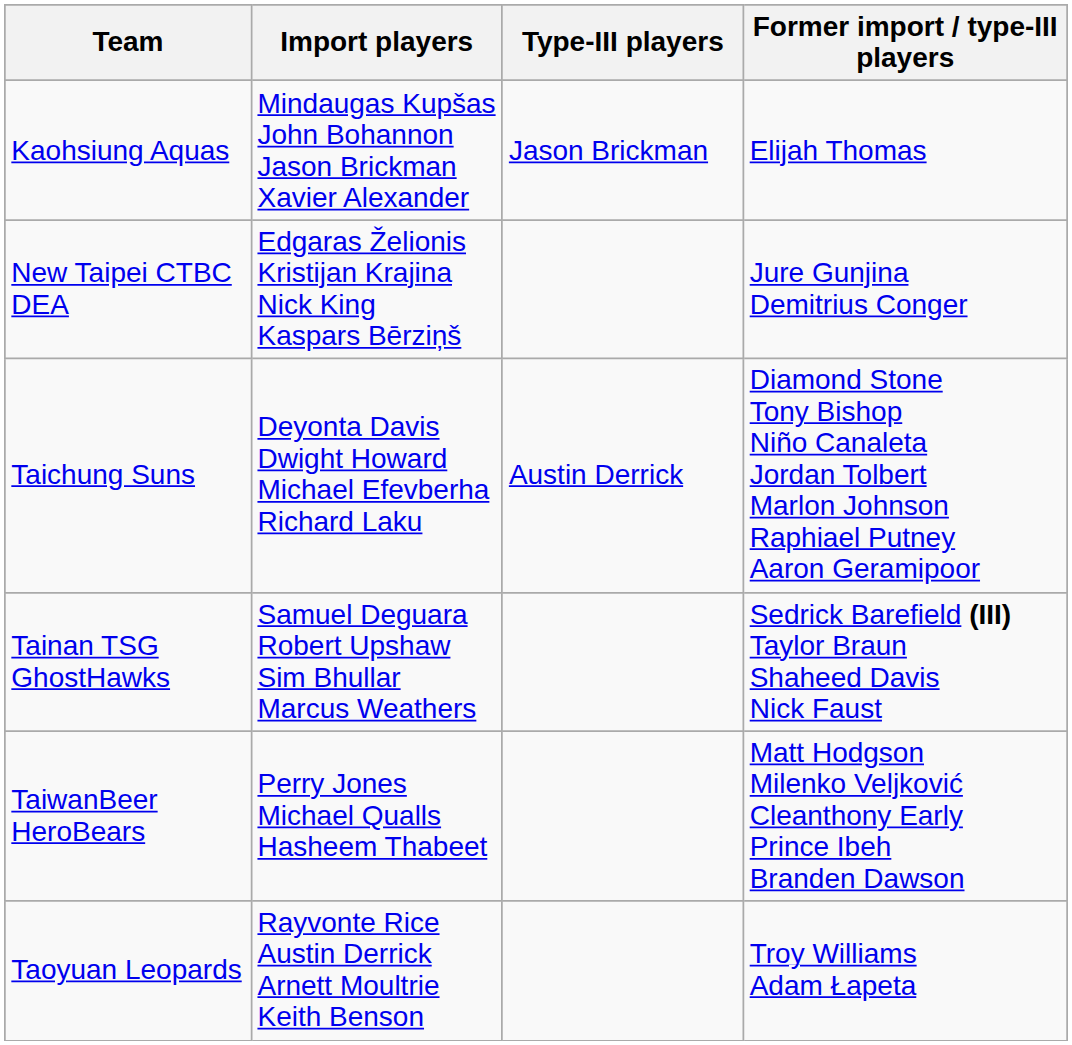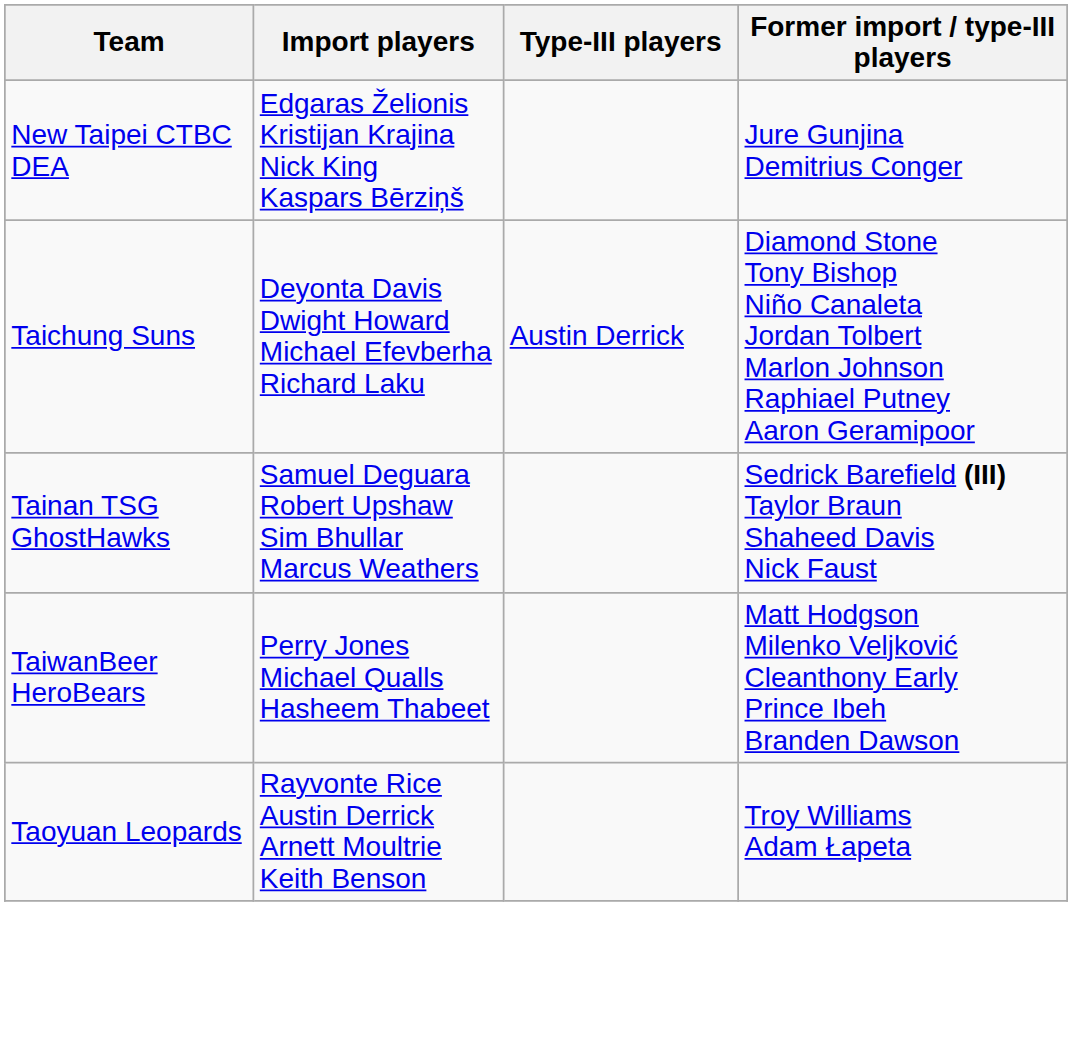- row: Kaohsiung Aquas | Mindaugas Kupšas John Bohannon Jason Brickman Xavier Alexander | Jason Brickman | Elijah Thomas
